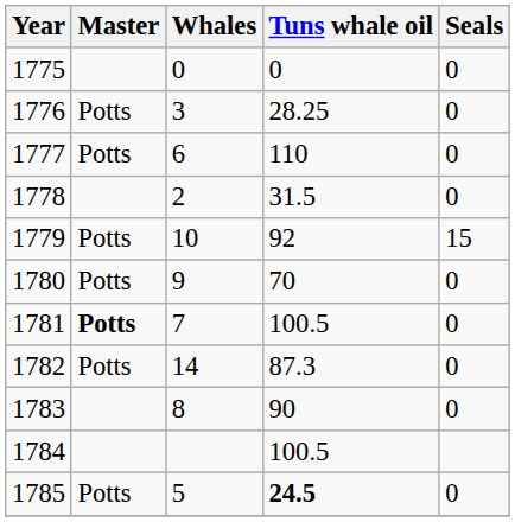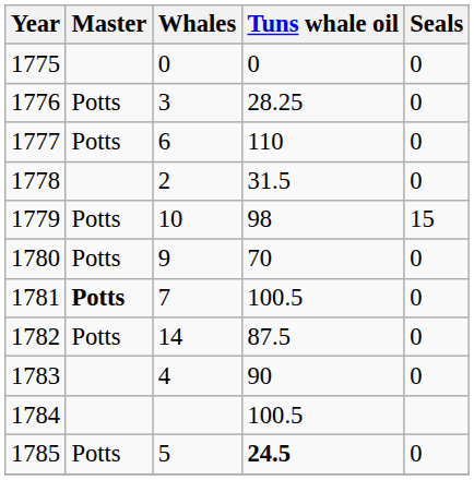1779 | Tuns whale oil: 92 -> 98
1782 | Tuns whale oil: 87.3 -> 87.5
1783 | Whales: 8 -> 4
